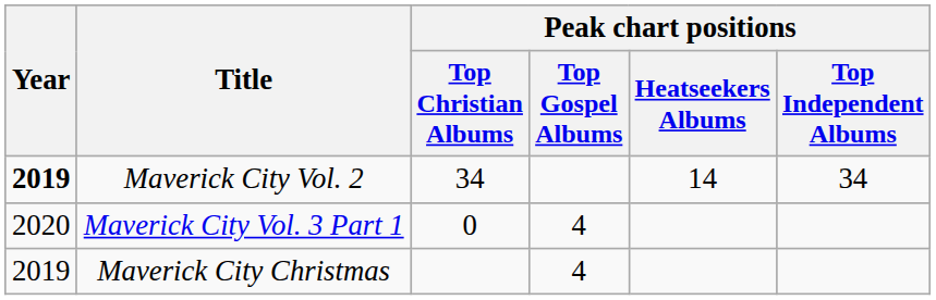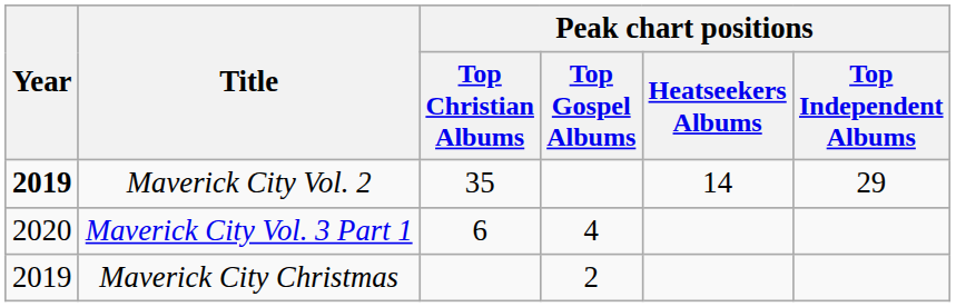Maverick City Vol. 2 | Peak chart positions / Top Christian Albums: 34 -> 35
Maverick City Vol. 2 | Peak chart positions / Top Independent Albums: 34 -> 29
Maverick City Vol. 3 Part 1 | Peak chart positions / Top Christian Albums: 0 -> 6
Maverick City Christmas | Peak chart positions / Top Gospel Albums: 4 -> 2
